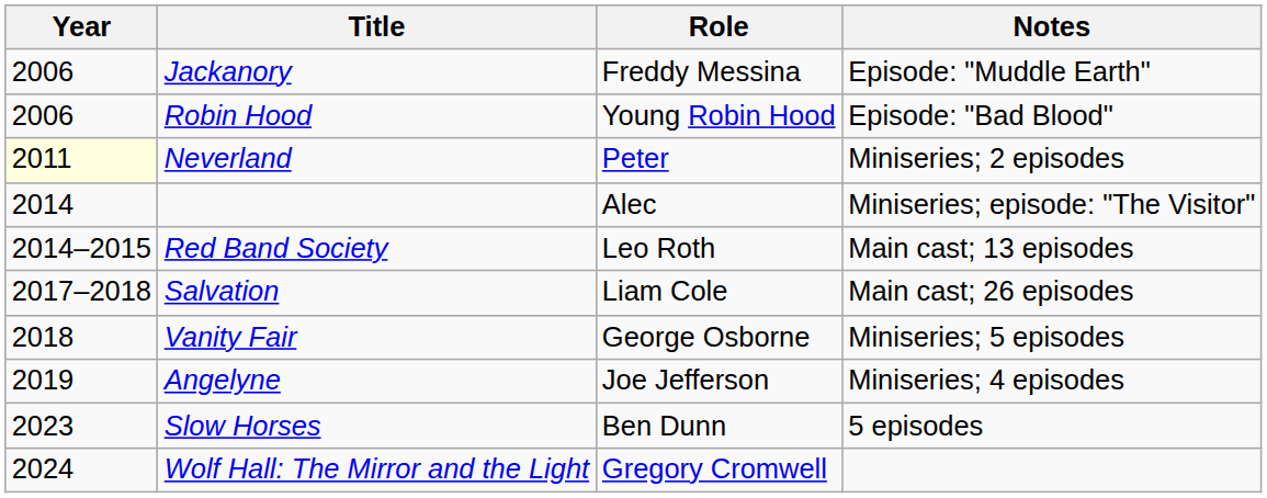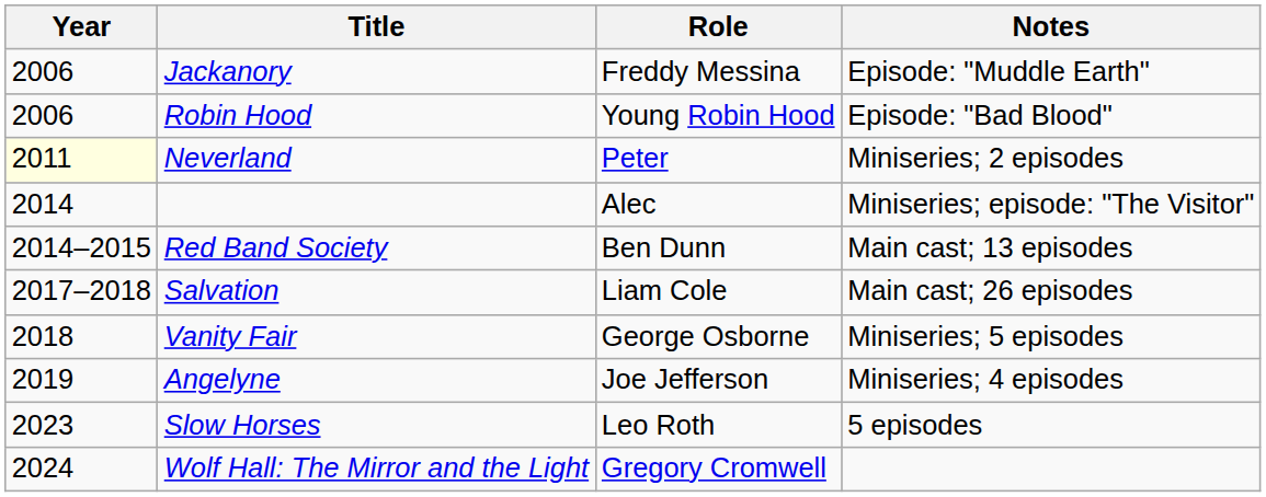Red Band Society | Role: Leo Roth -> Ben Dunn
Slow Horses | Role: Ben Dunn -> Leo Roth
